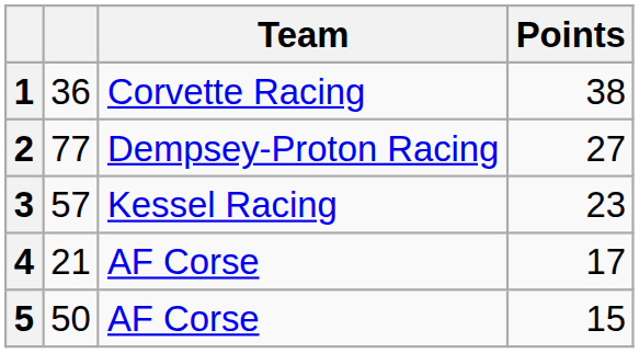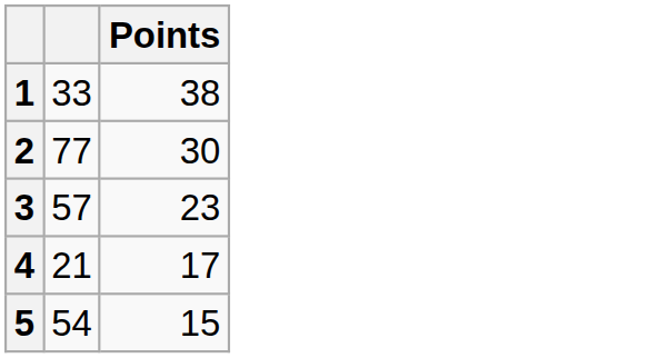- column: Team | Corvette Racing | Dempsey-Proton Racing | Kessel Racing | AF Corse | AF Corse
1 | column 2: 36 -> 33
2 | Points: 27 -> 30
5 | column 2: 50 -> 54
